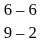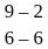rows swapped: 9 – 2 <-> 6 – 6
